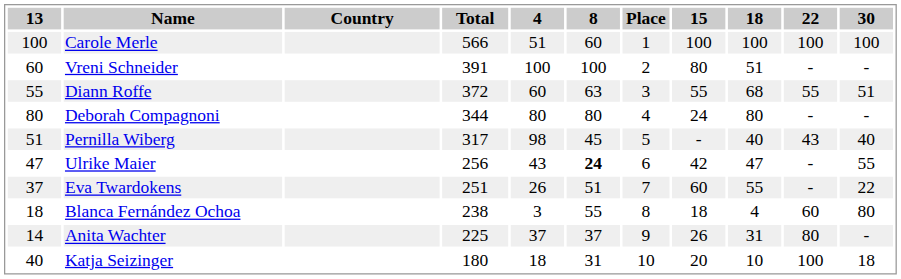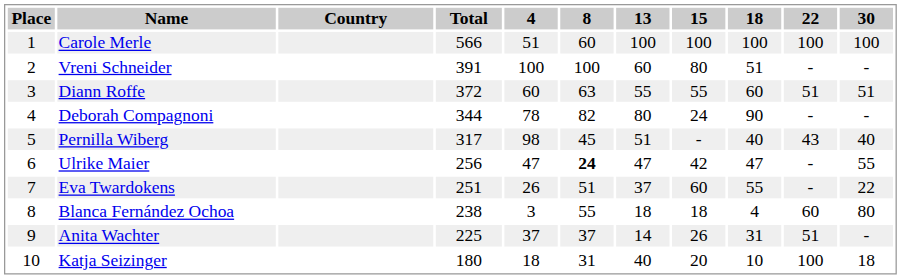columns swapped: Place <-> 13
Diann Roffe | 18: 68 -> 60
Diann Roffe | 22: 55 -> 51
Deborah Compagnoni | 4: 80 -> 78
Deborah Compagnoni | 8: 80 -> 82
Deborah Compagnoni | 18: 80 -> 90
Ulrike Maier | 4: 43 -> 47
Anita Wachter | 22: 80 -> 51
